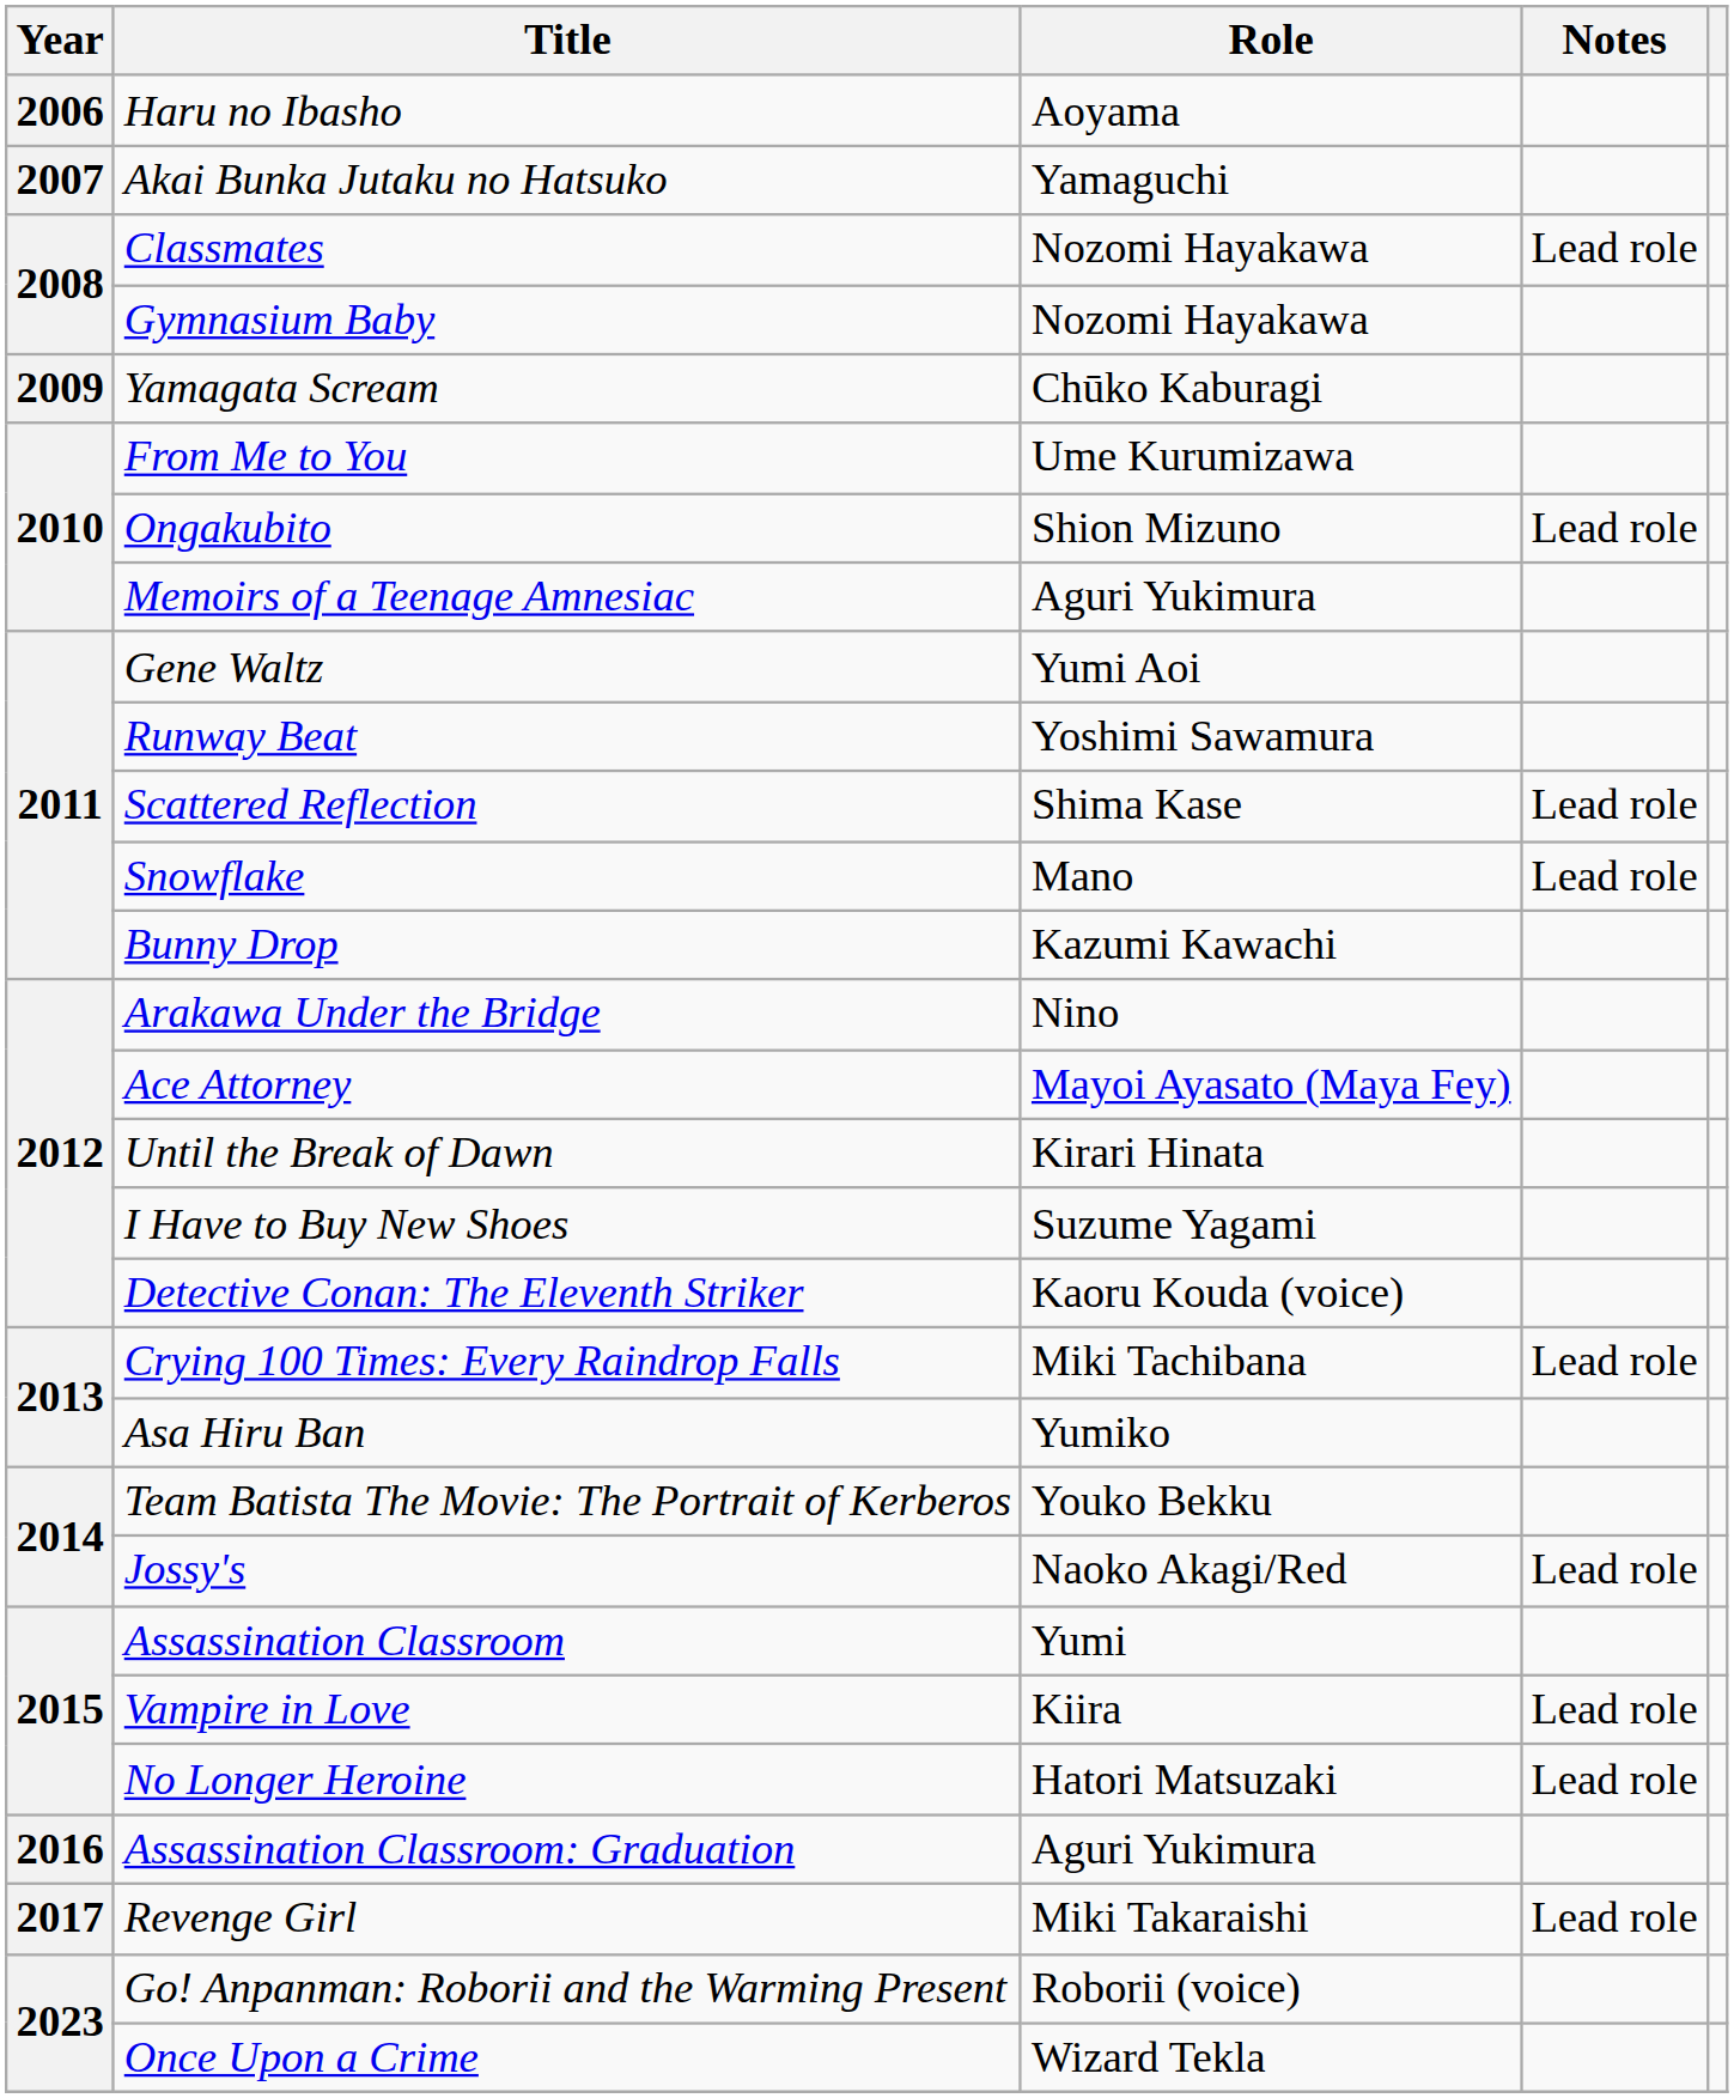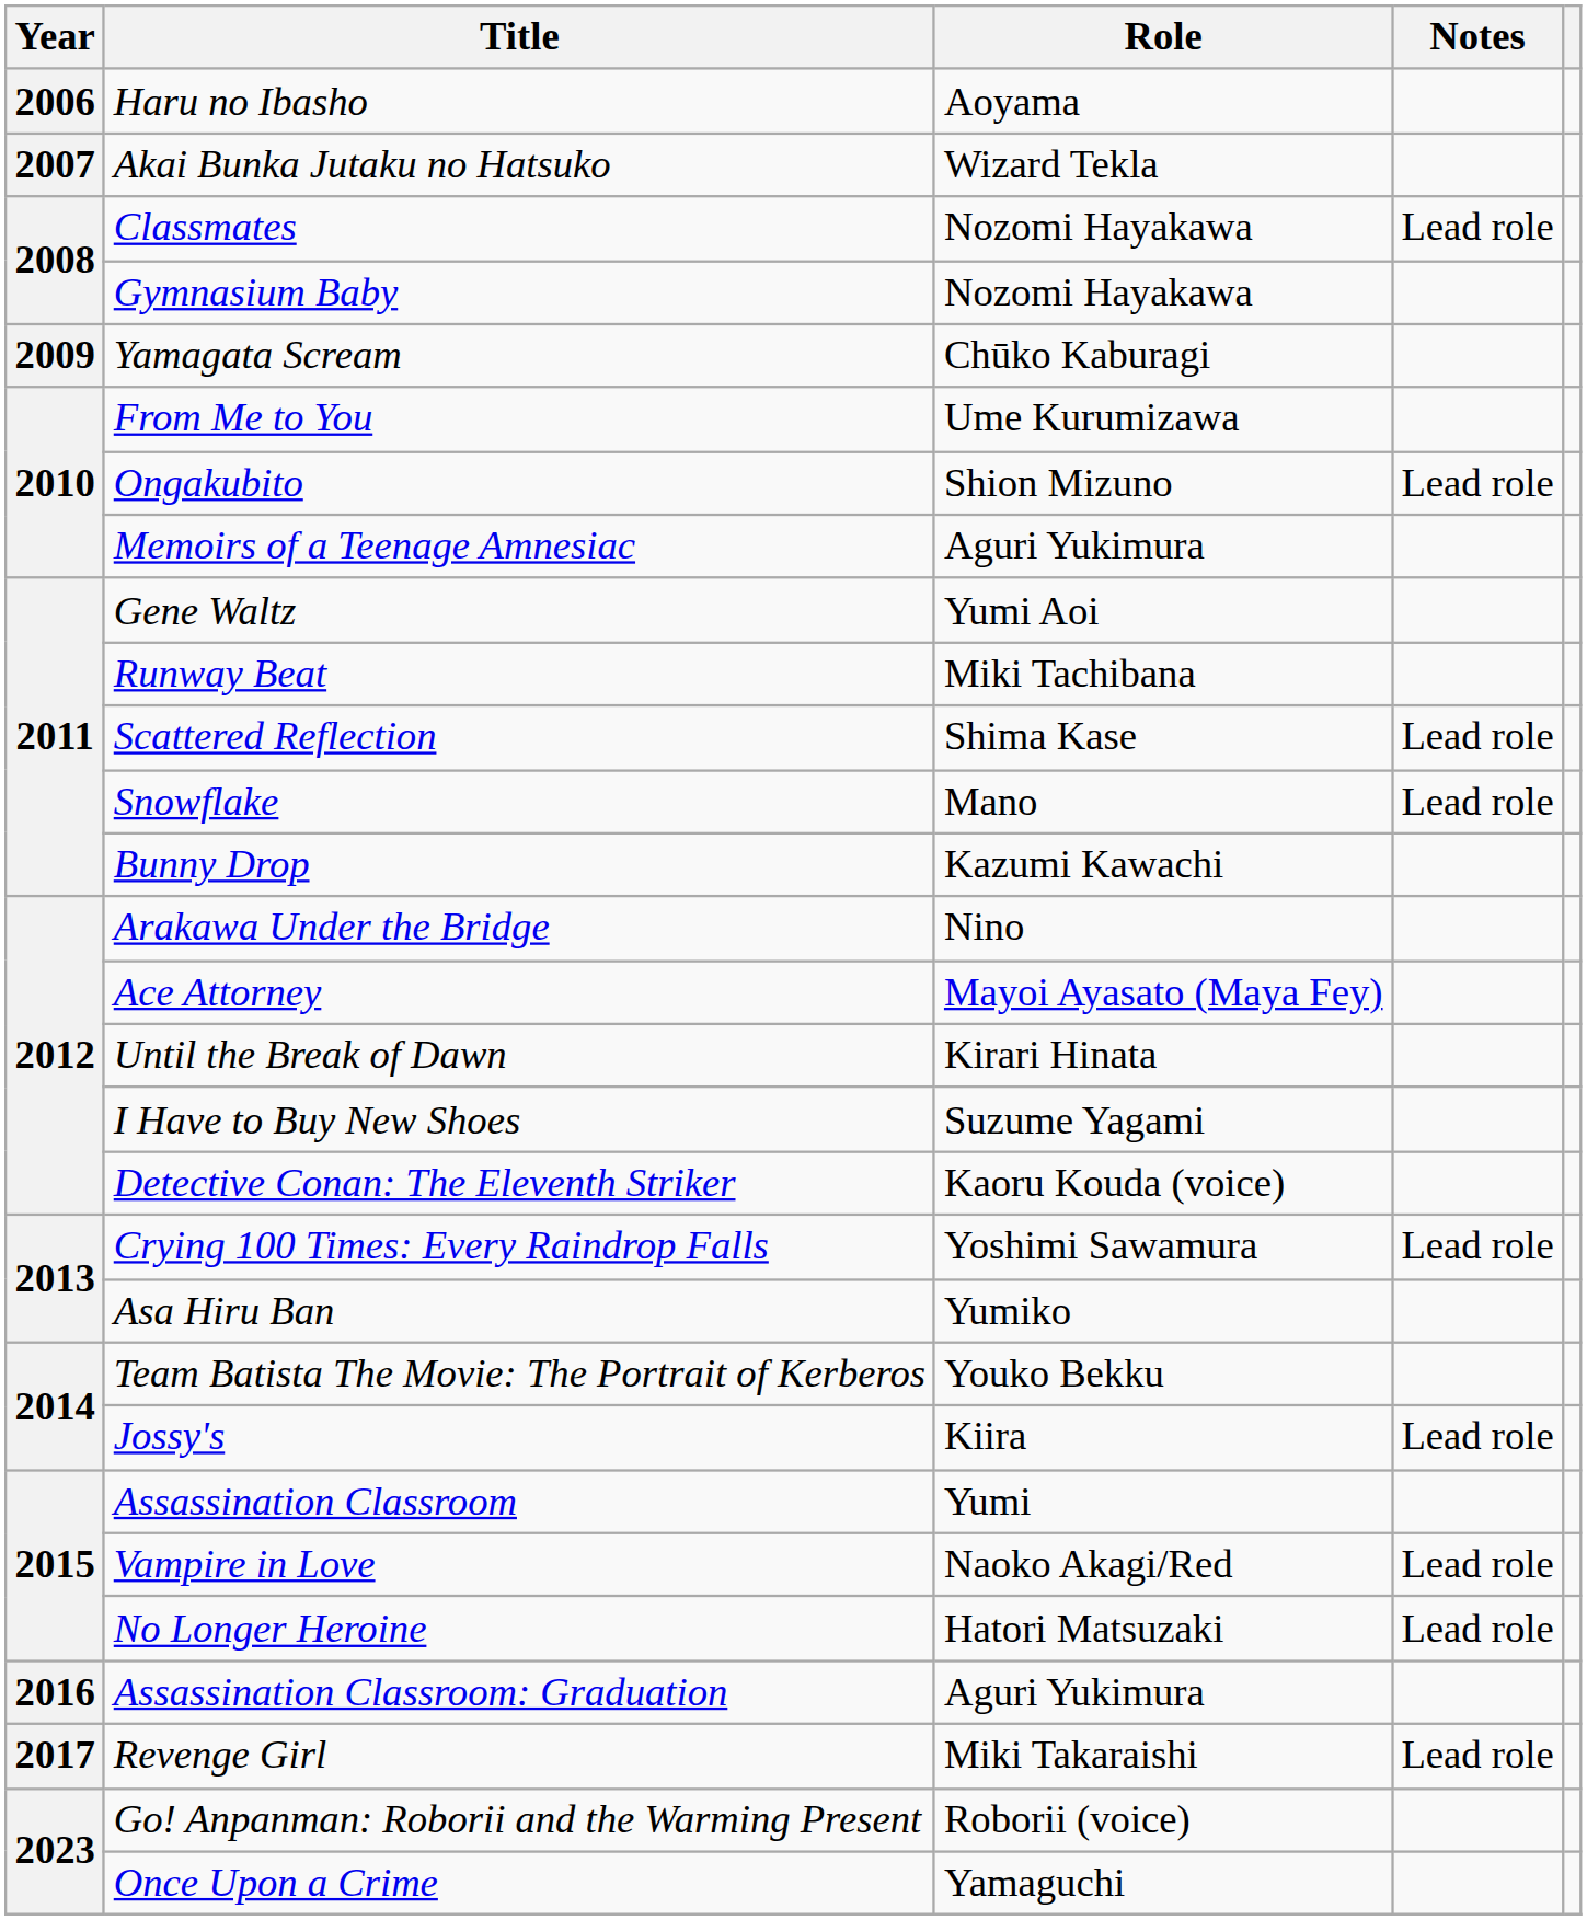Akai Bunka Jutaku no Hatsuko | Role: Yamaguchi -> Wizard Tekla
Runway Beat | Role: Yoshimi Sawamura -> Miki Tachibana
Crying 100 Times: Every Raindrop Falls | Role: Miki Tachibana -> Yoshimi Sawamura
Jossy's | Role: Naoko Akagi/Red -> Kiira
Vampire in Love | Role: Kiira -> Naoko Akagi/Red
Once Upon a Crime | Role: Wizard Tekla -> Yamaguchi
